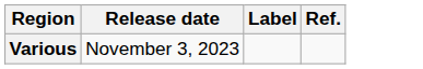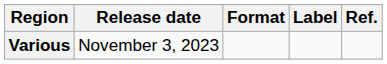+ column: Format
